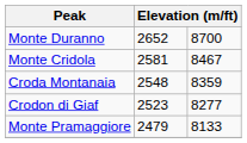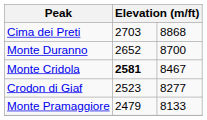+ row: Cima dei Preti | 2703 | 8868
Monte Cridola | column 2: normal -> bold
- row: Croda Montanaia | 2548 | 8359
